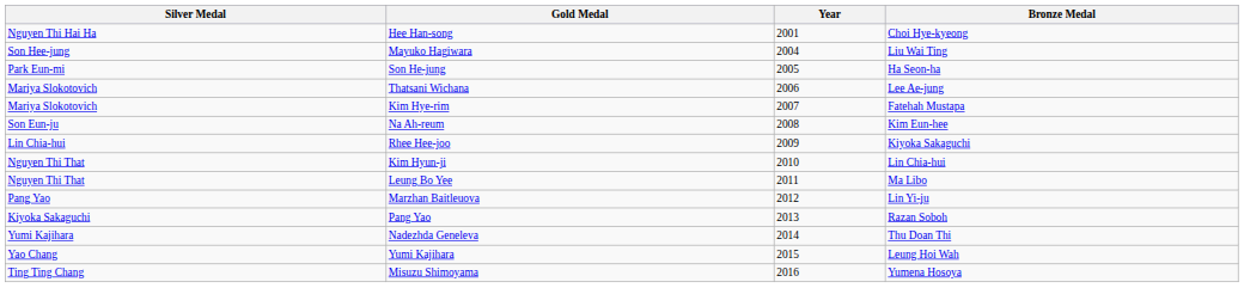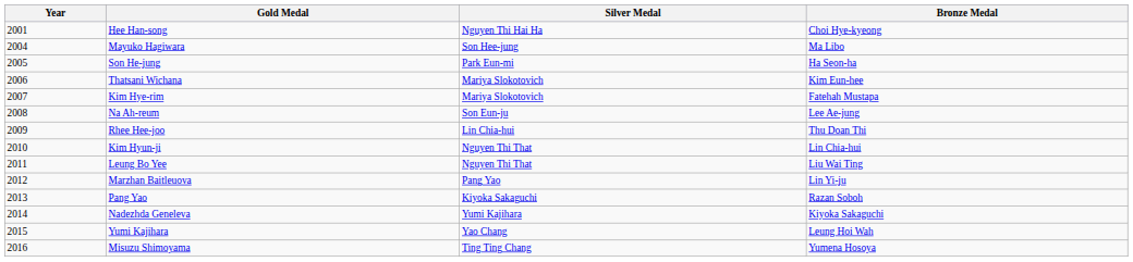columns swapped: Year <-> Silver Medal
Mayuko Hagiwara | Bronze Medal: Liu Wai Ting -> Ma Libo
Thatsani Wichana | Bronze Medal: Lee Ae-jung -> Kim Eun-hee
Na Ah-reum | Bronze Medal: Kim Eun-hee -> Lee Ae-jung
Rhee Hee-joo | Bronze Medal: Kiyoka Sakaguchi -> Thu Doan Thi
Leung Bo Yee | Bronze Medal: Ma Libo -> Liu Wai Ting
Nadezhda Geneleva | Bronze Medal: Thu Doan Thi -> Kiyoka Sakaguchi
